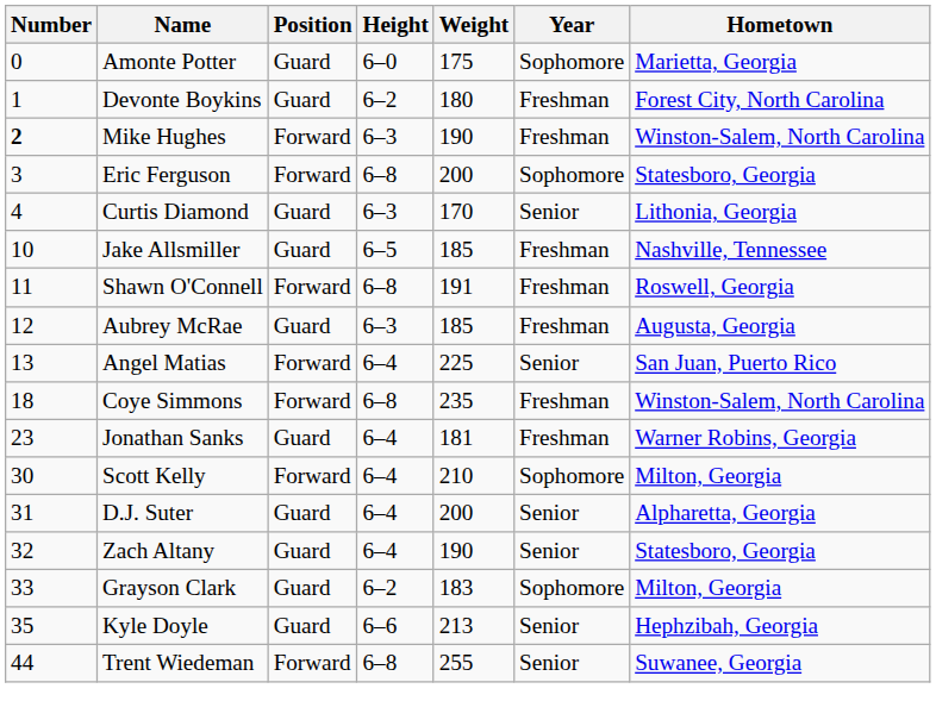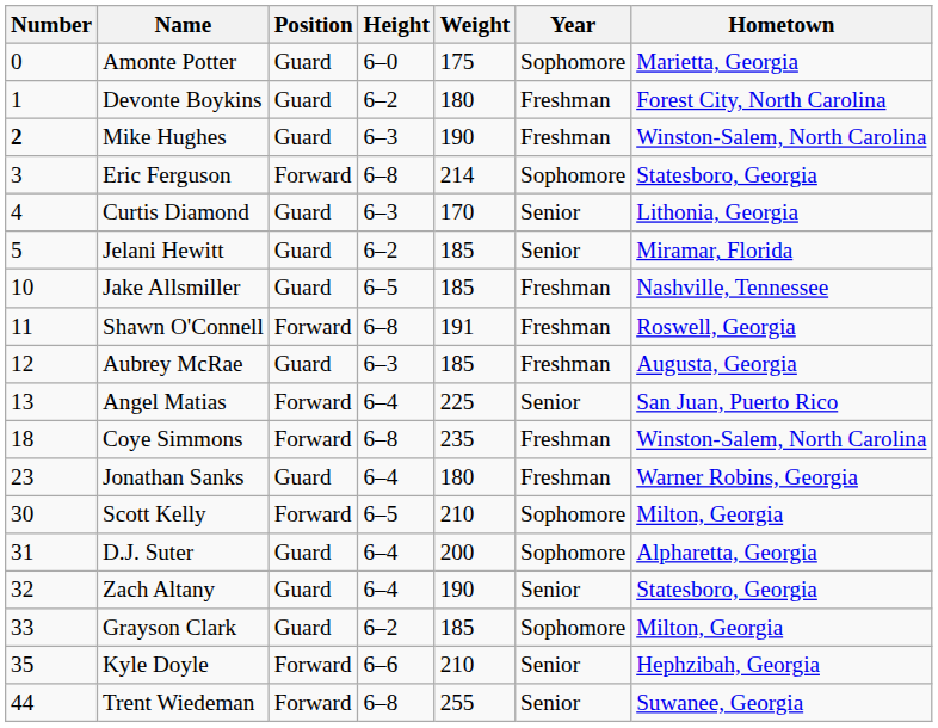Mike Hughes | Position: Forward -> Guard
Eric Ferguson | Weight: 200 -> 214
+ row: 5 | Jelani Hewitt | Guard | 6–2 | 185 | Senior | Miramar, Florida
Jonathan Sanks | Weight: 181 -> 180
Scott Kelly | Height: 6–4 -> 6–5
D.J. Suter | Year: Senior -> Sophomore
Grayson Clark | Weight: 183 -> 185
Kyle Doyle | Position: Guard -> Forward
Kyle Doyle | Weight: 213 -> 210
